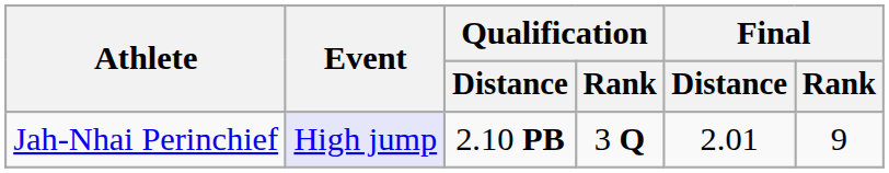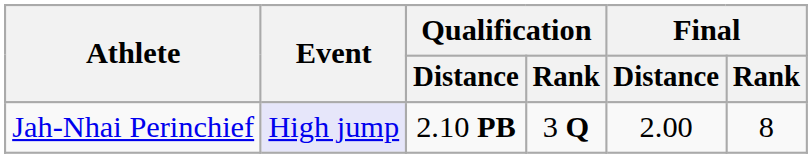Jah-Nhai Perinchief | Final / Distance: 2.01 -> 2.00
Jah-Nhai Perinchief | Final / Rank: 9 -> 8
